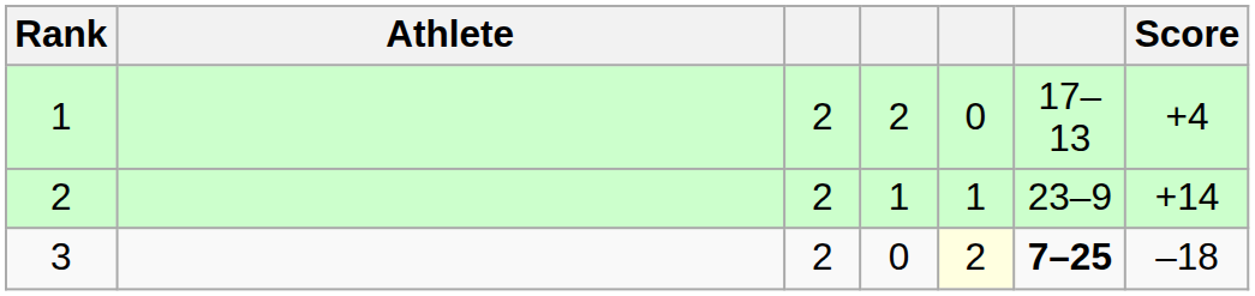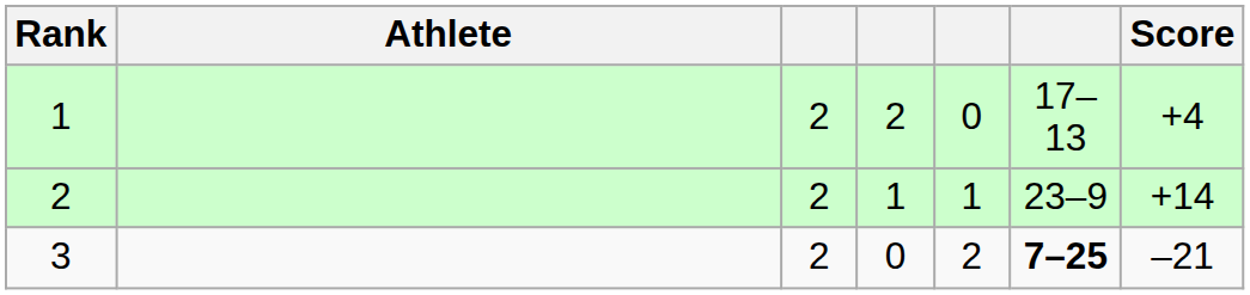3 | column 5: lightyellow background -> no background
3 | Score: –18 -> –21
